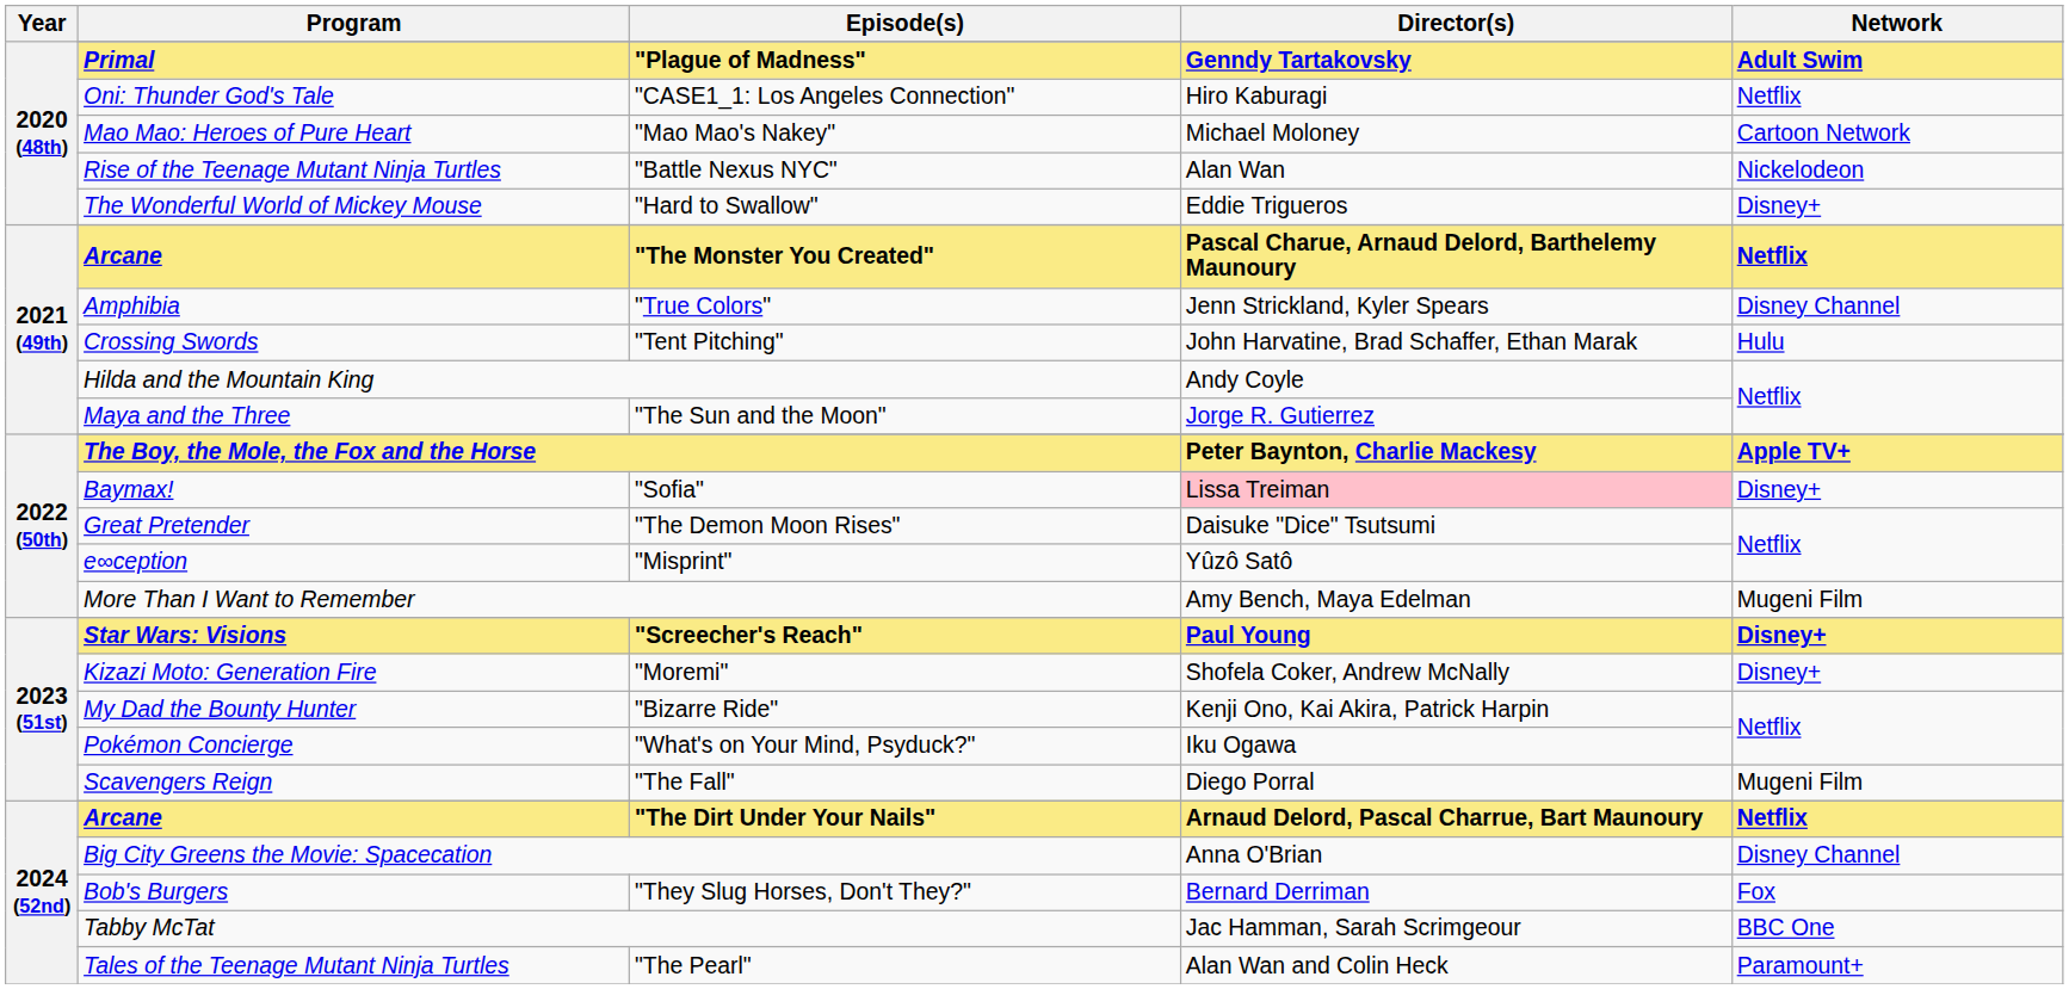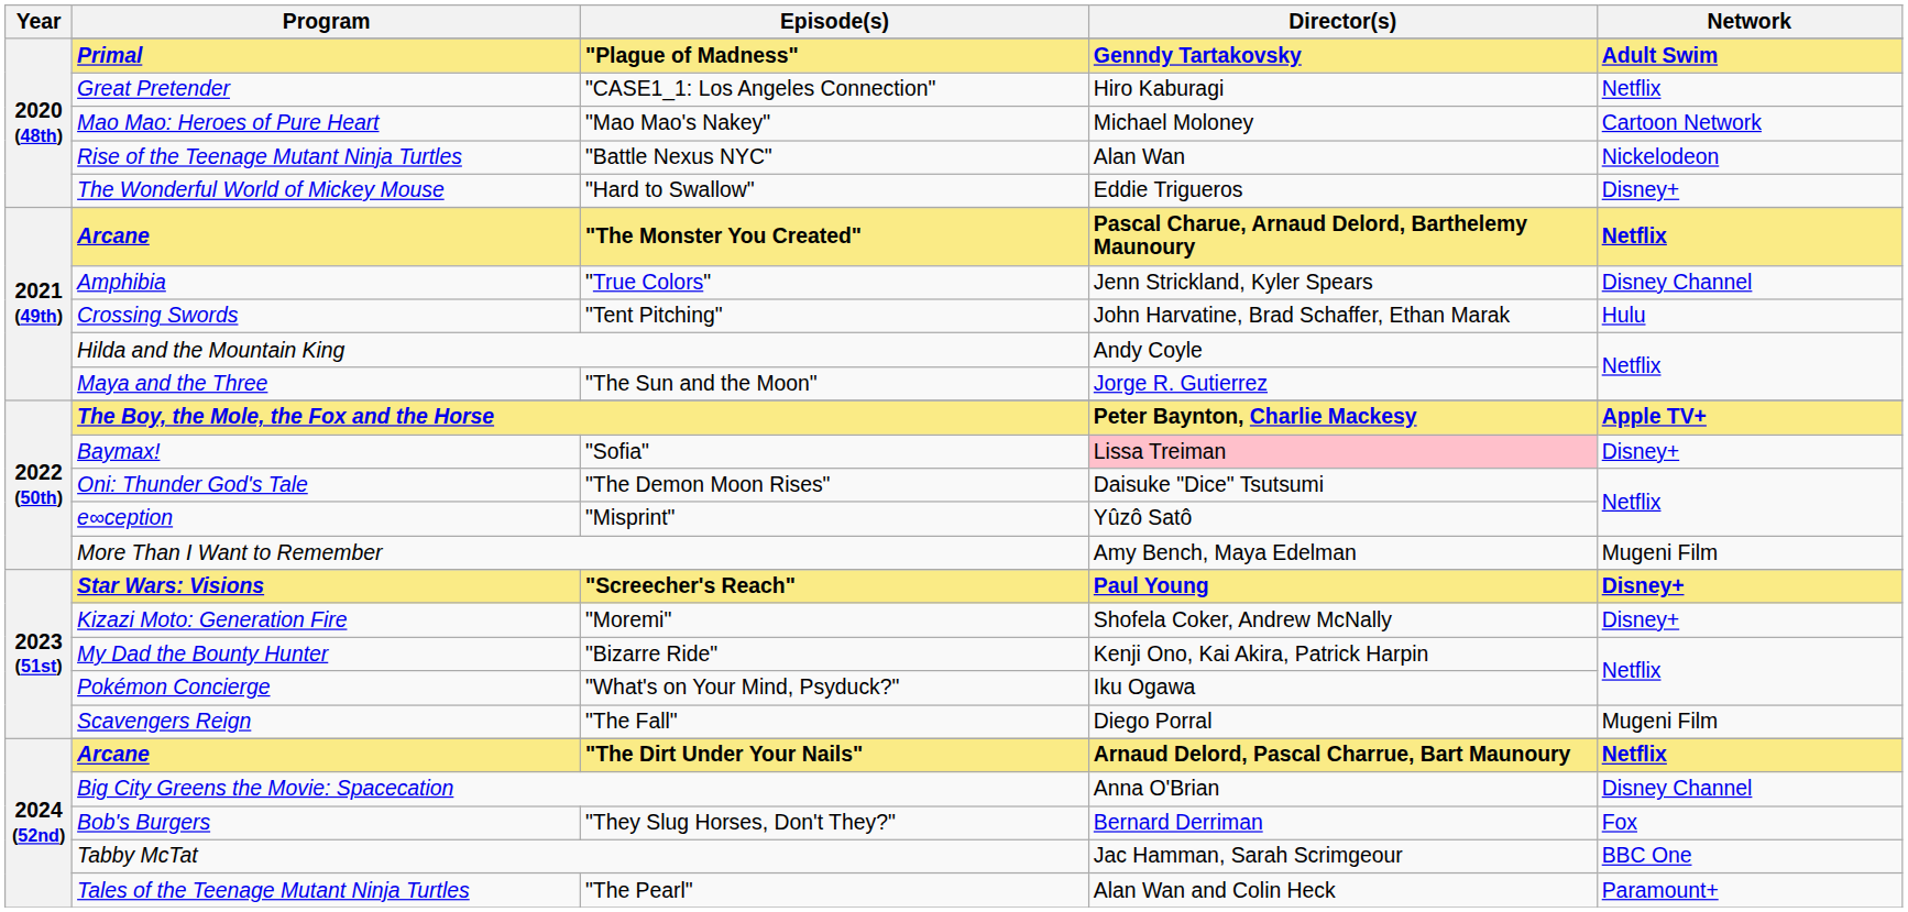"CASE1_1: Los Angeles Connection" | Program: Oni: Thunder God's Tale -> Great Pretender
"The Demon Moon Rises" | Program: Great Pretender -> Oni: Thunder God's Tale
